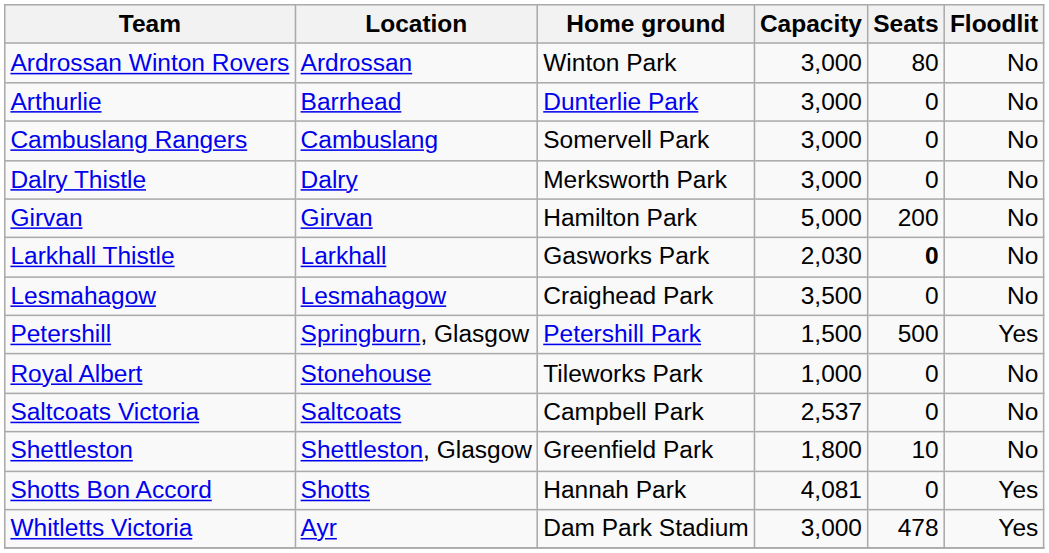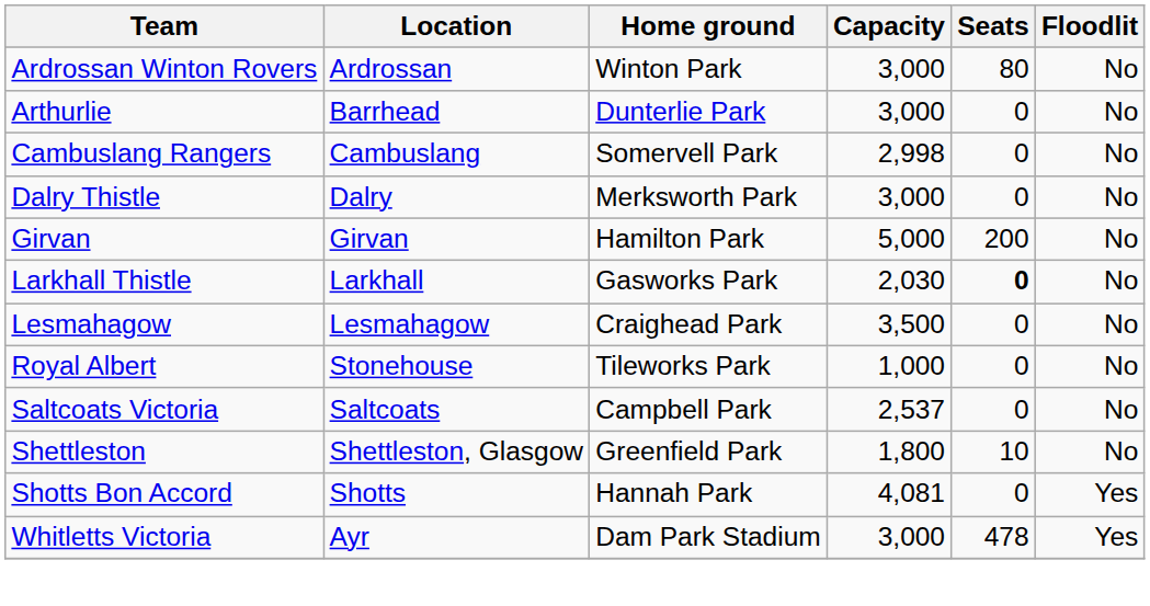Cambuslang Rangers | Capacity: 3,000 -> 2,998
- row: Petershill | Springburn, Glasgow | Petershill Park | 1,500 | 500 | Yes
